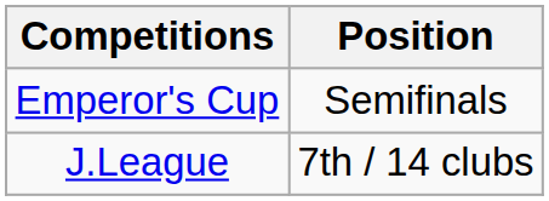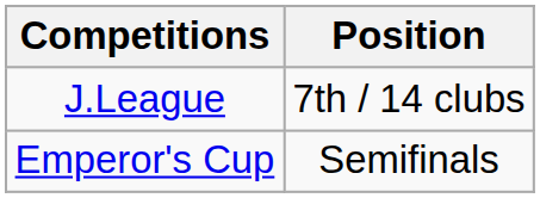rows swapped: J.League <-> Emperor's Cup
